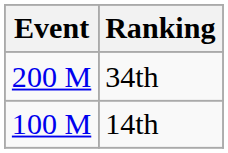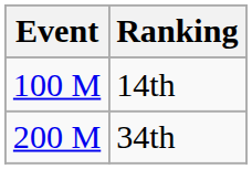rows swapped: 14th <-> 34th
